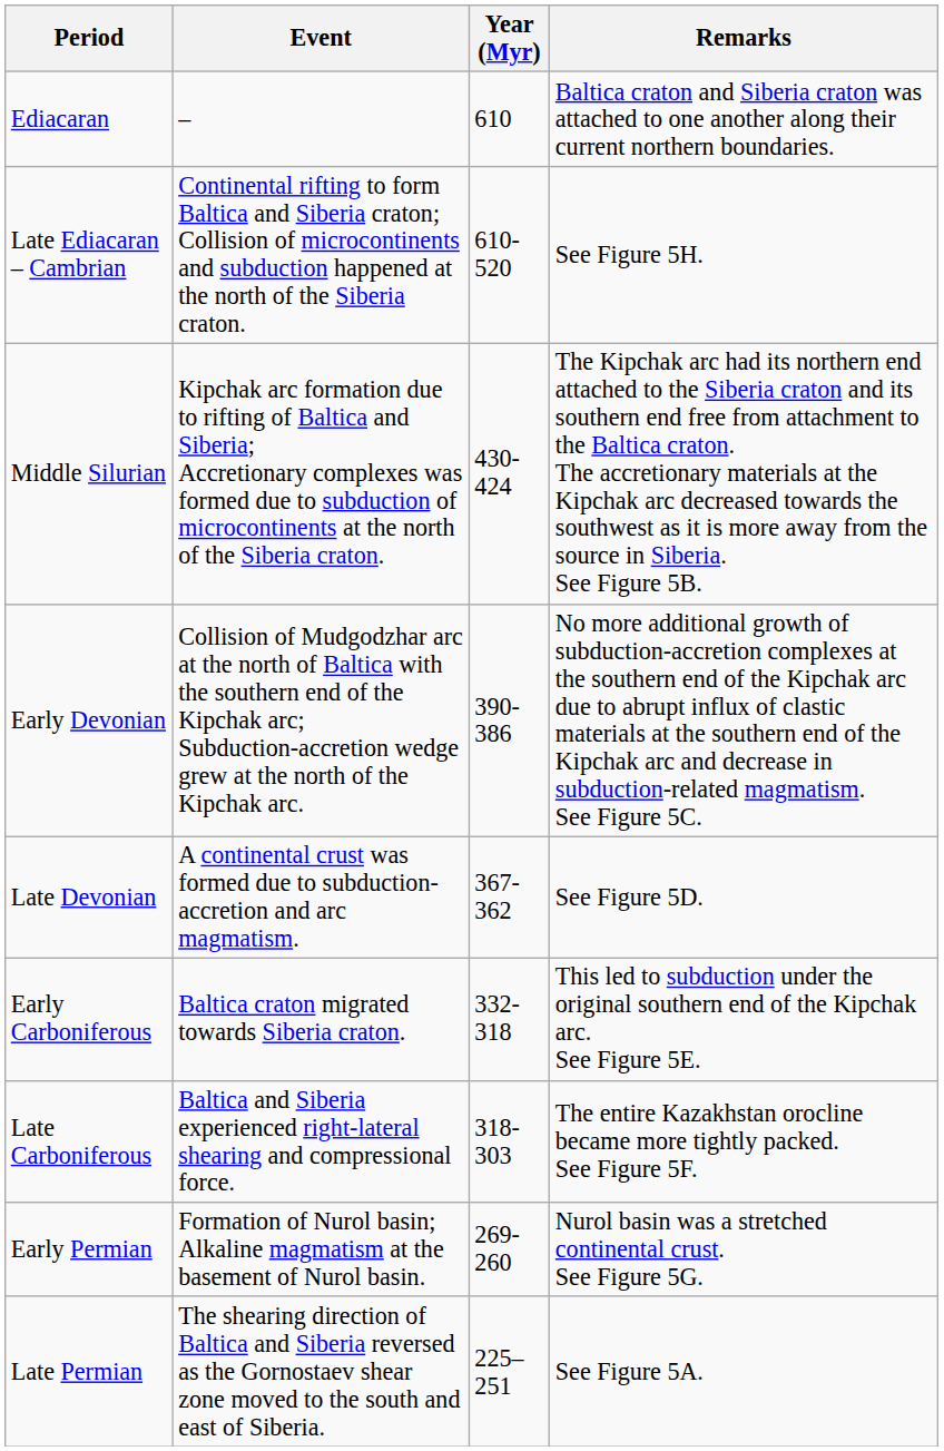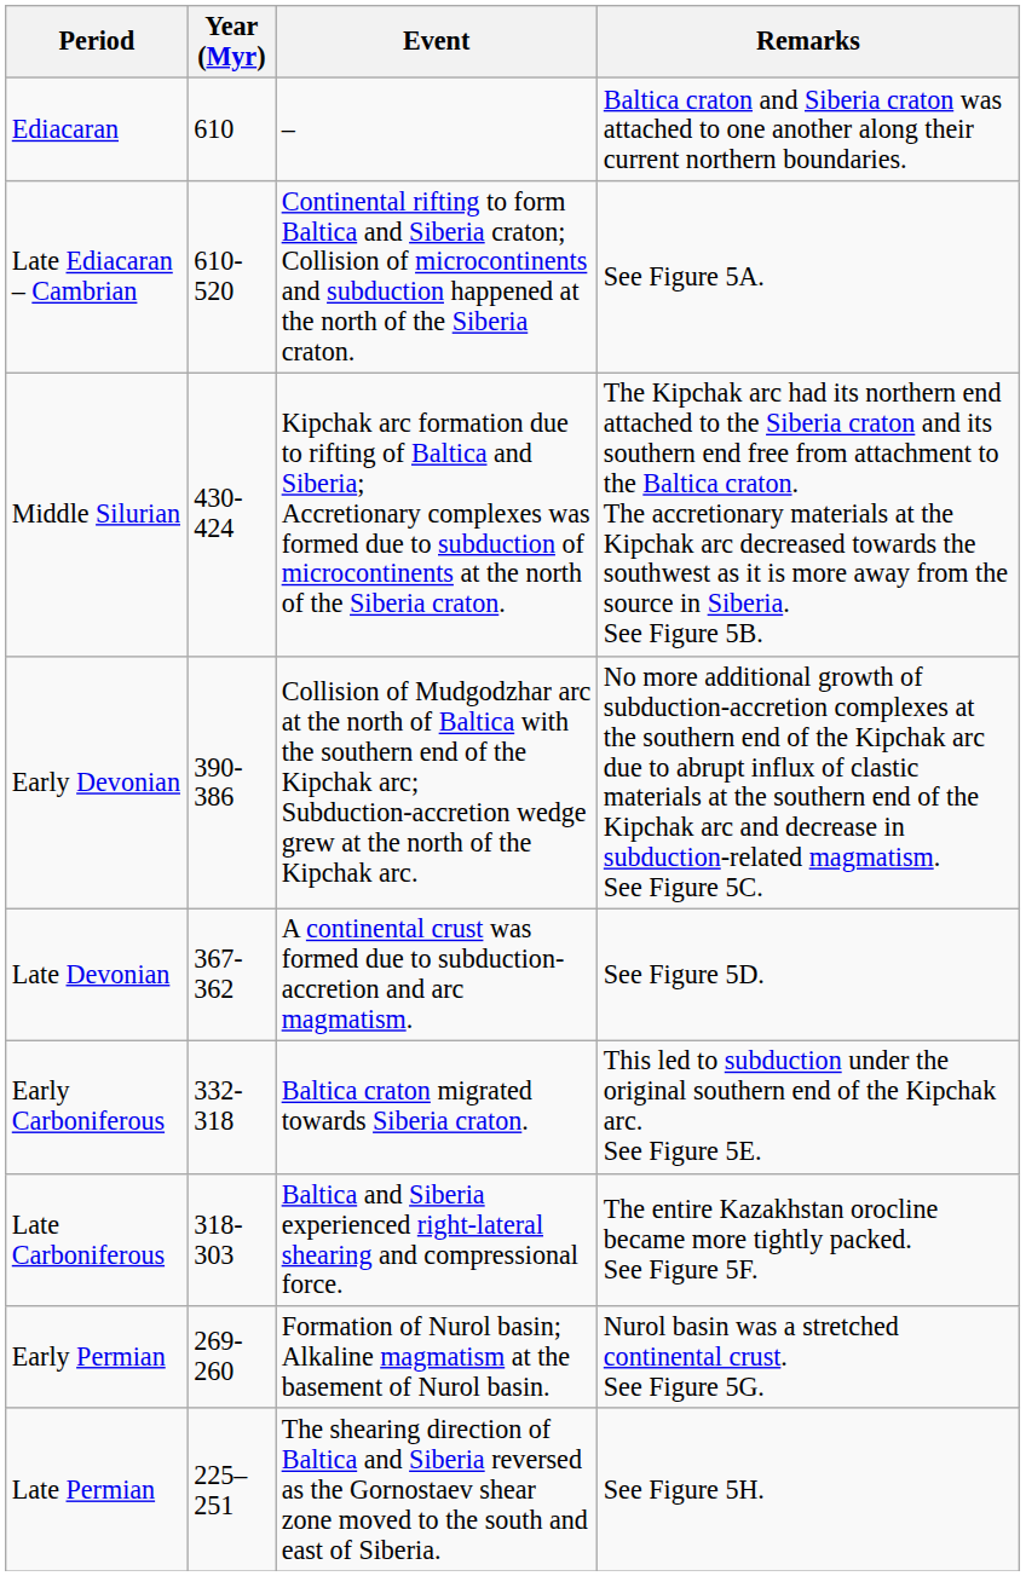columns swapped: Year (Myr) <-> Event
Late Ediacaran – Cambrian | Remarks: See Figure 5H. -> See Figure 5A.
Late Permian | Remarks: See Figure 5A. -> See Figure 5H.
